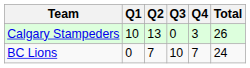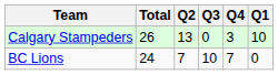columns swapped: Q1 <-> Total
